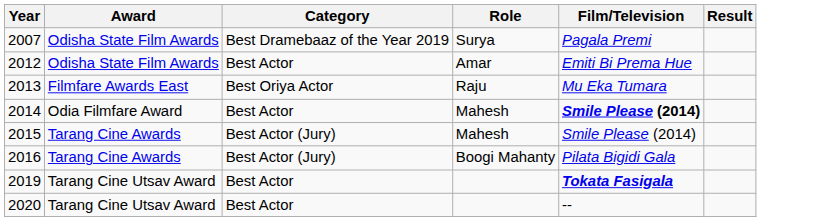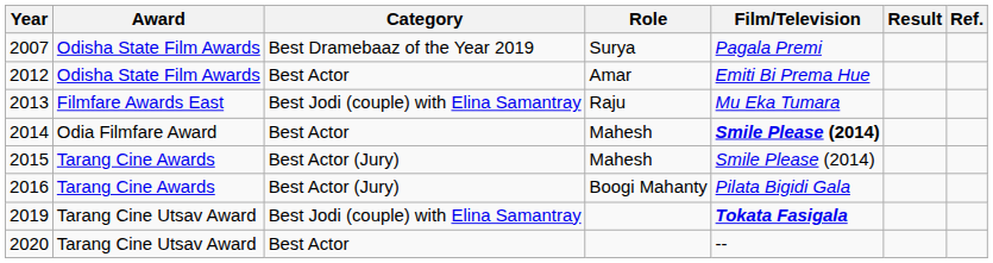+ column: Ref.
2013 | Category: Best Oriya Actor -> Best Jodi (couple) with Elina Samantray
2019 | Category: Best Actor -> Best Jodi (couple) with Elina Samantray
